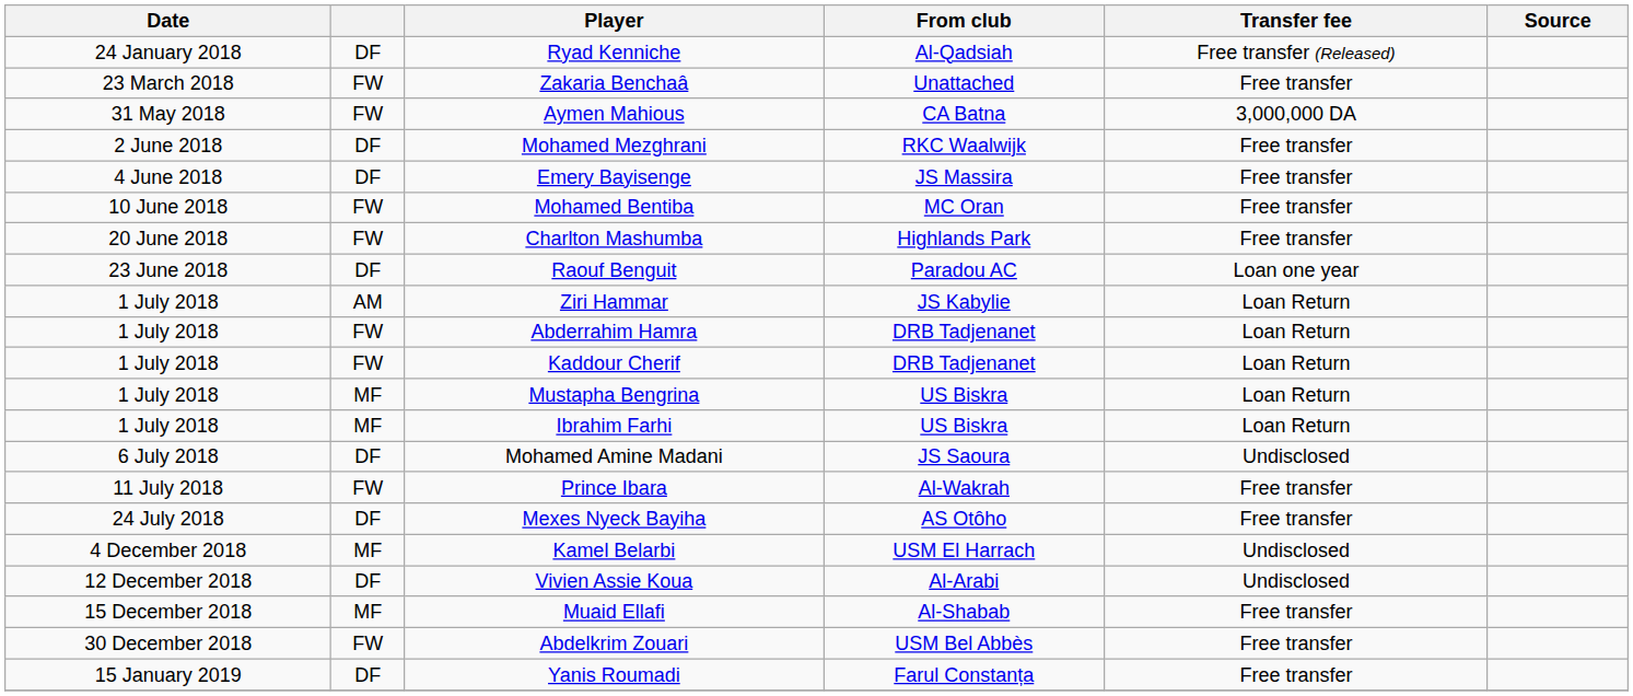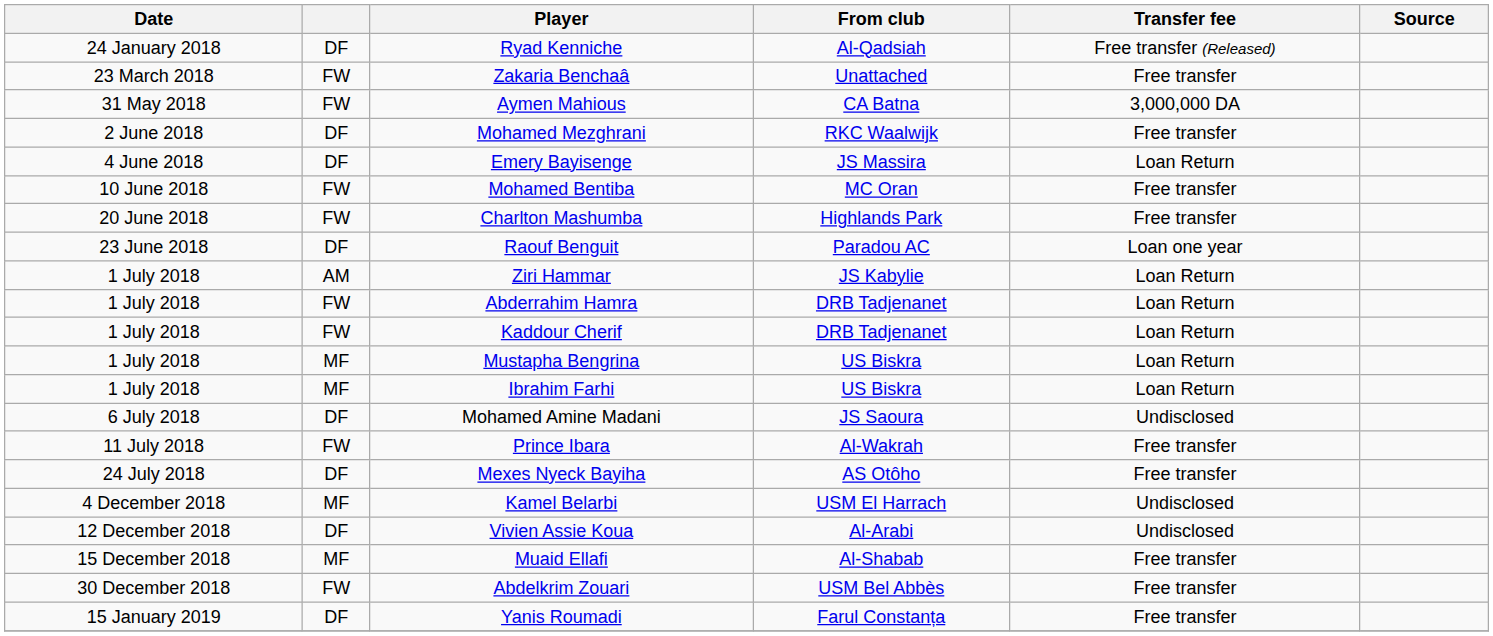Emery Bayisenge | Transfer fee: Free transfer -> Loan Return
